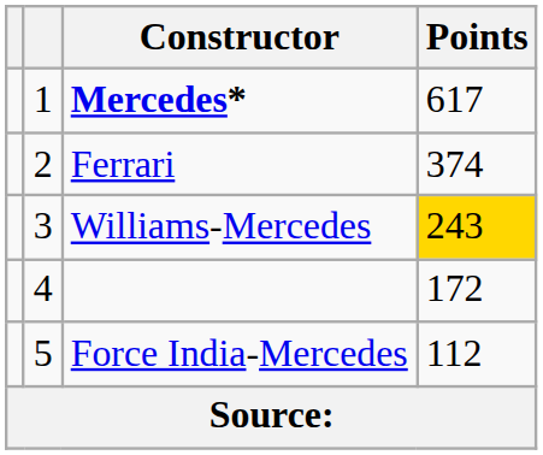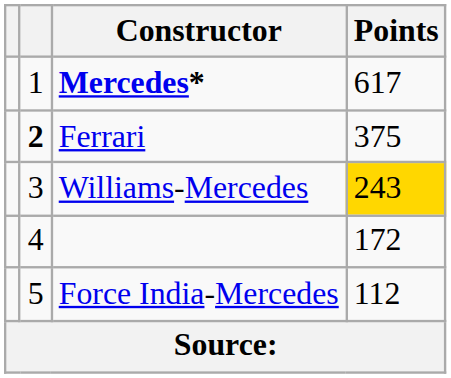Ferrari | column 2: normal -> bold
Ferrari | Points: 374 -> 375
